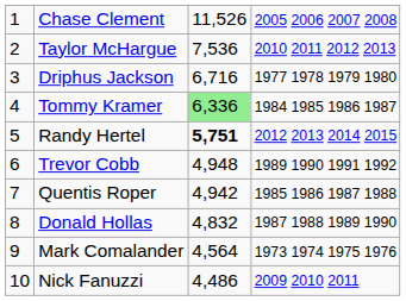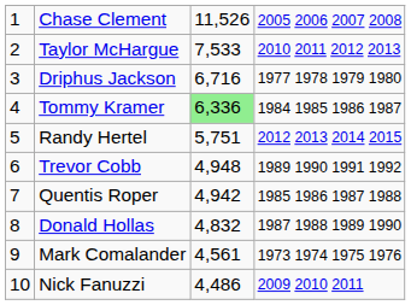Taylor McHargue | column 3: 7,536 -> 7,533
Randy Hertel | column 3: bold -> normal
Mark Comalander | column 3: 4,564 -> 4,561
